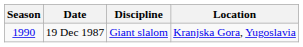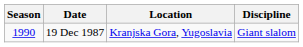columns swapped: Location <-> Discipline
